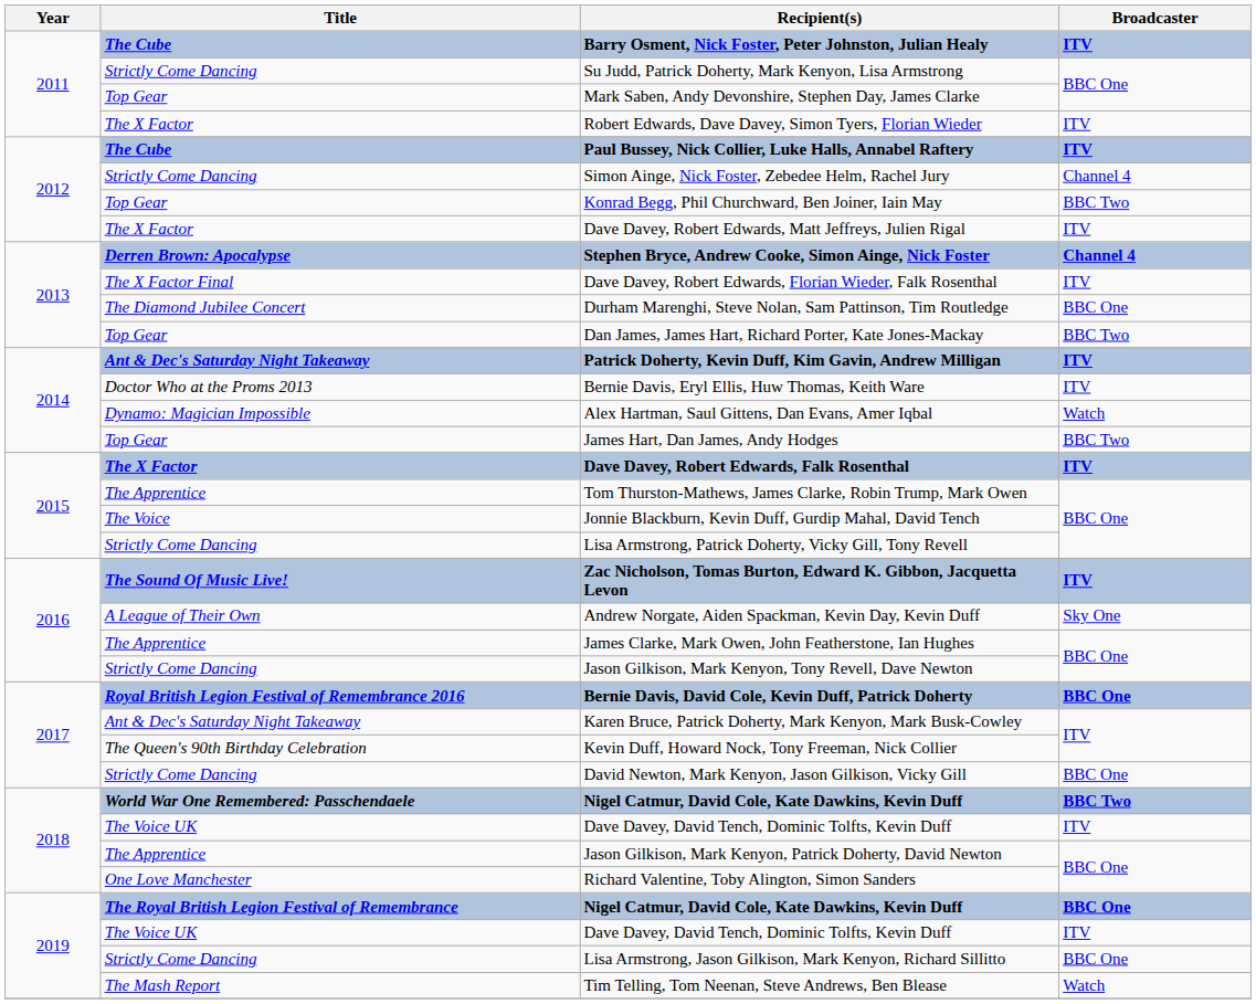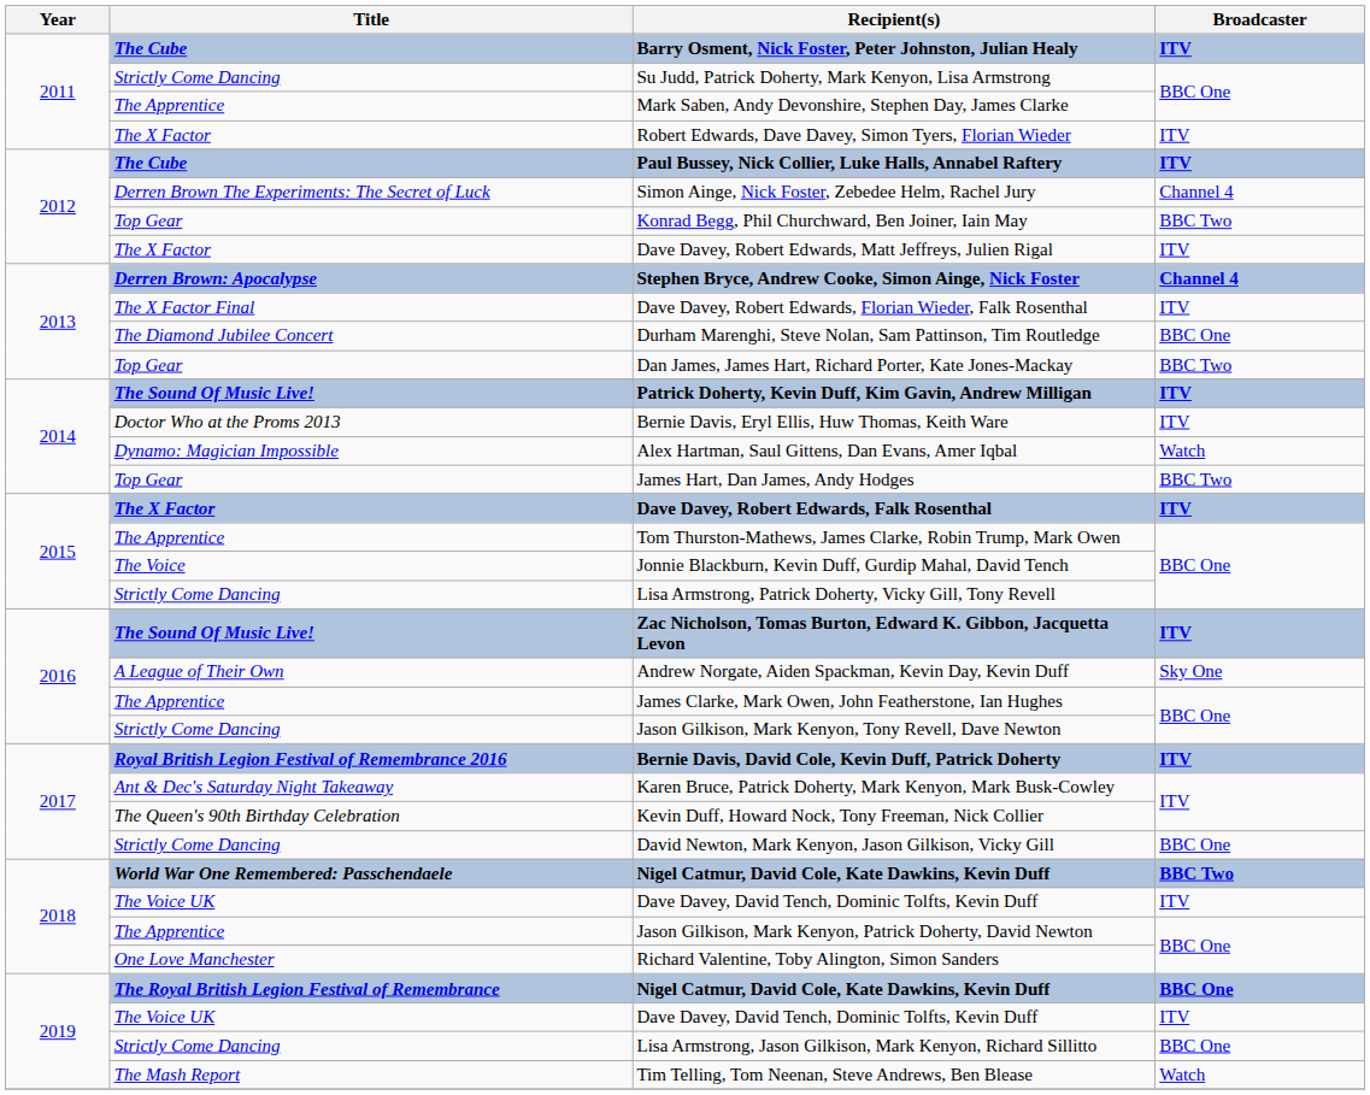Mark Saben, Andy Devonshire, Stephen Day, James Clarke | Title: Top Gear -> The Apprentice
Simon Ainge, Nick Foster, Zebedee Helm, Rachel Jury | Title: Strictly Come Dancing -> Derren Brown The Experiments: The Secret of Luck
Patrick Doherty, Kevin Duff, Kim Gavin, Andrew Milligan | Title: Ant & Dec's Saturday Night Takeaway -> The Sound Of Music Live!
Bernie Davis, David Cole, Kevin Duff, Patrick Doherty | Broadcaster: BBC One -> ITV
